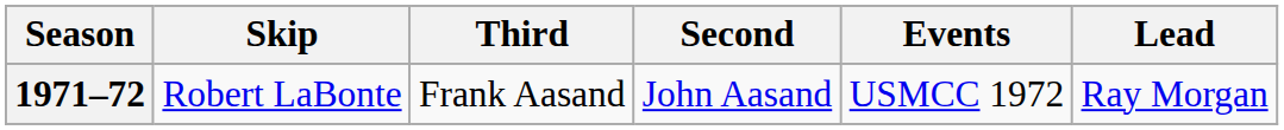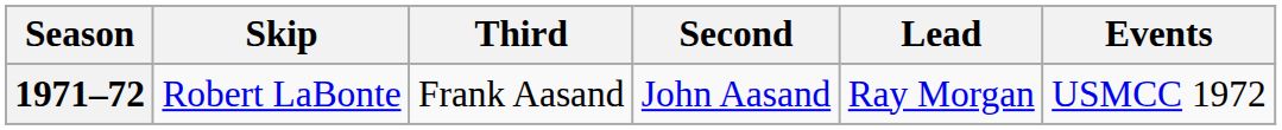columns swapped: Lead <-> Events
